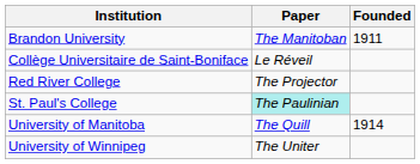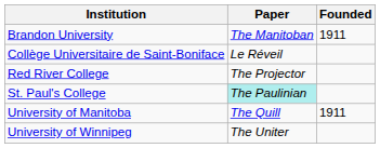University of Manitoba | Founded: 1914 -> 1911
